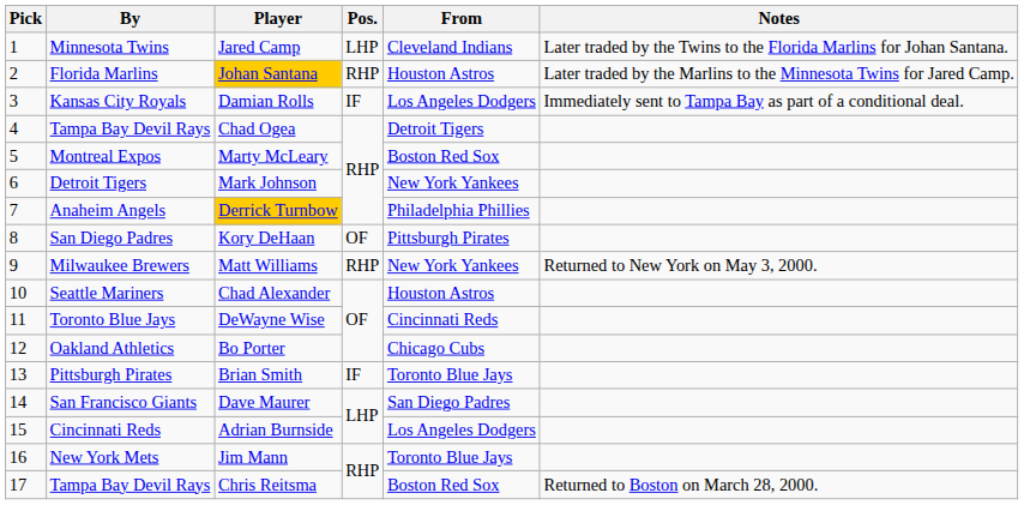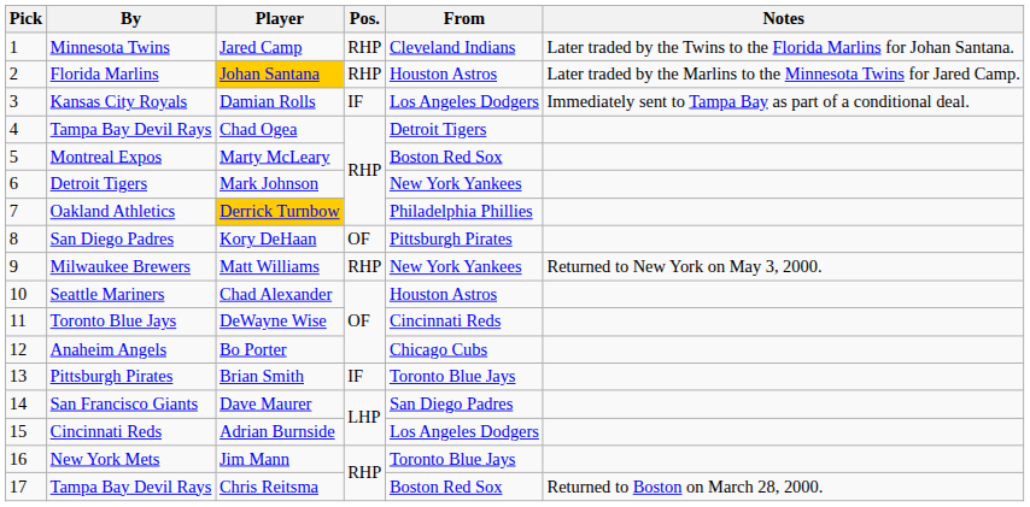Jared Camp | Pos.: LHP -> RHP
Derrick Turnbow | By: Anaheim Angels -> Oakland Athletics
Bo Porter | By: Oakland Athletics -> Anaheim Angels
